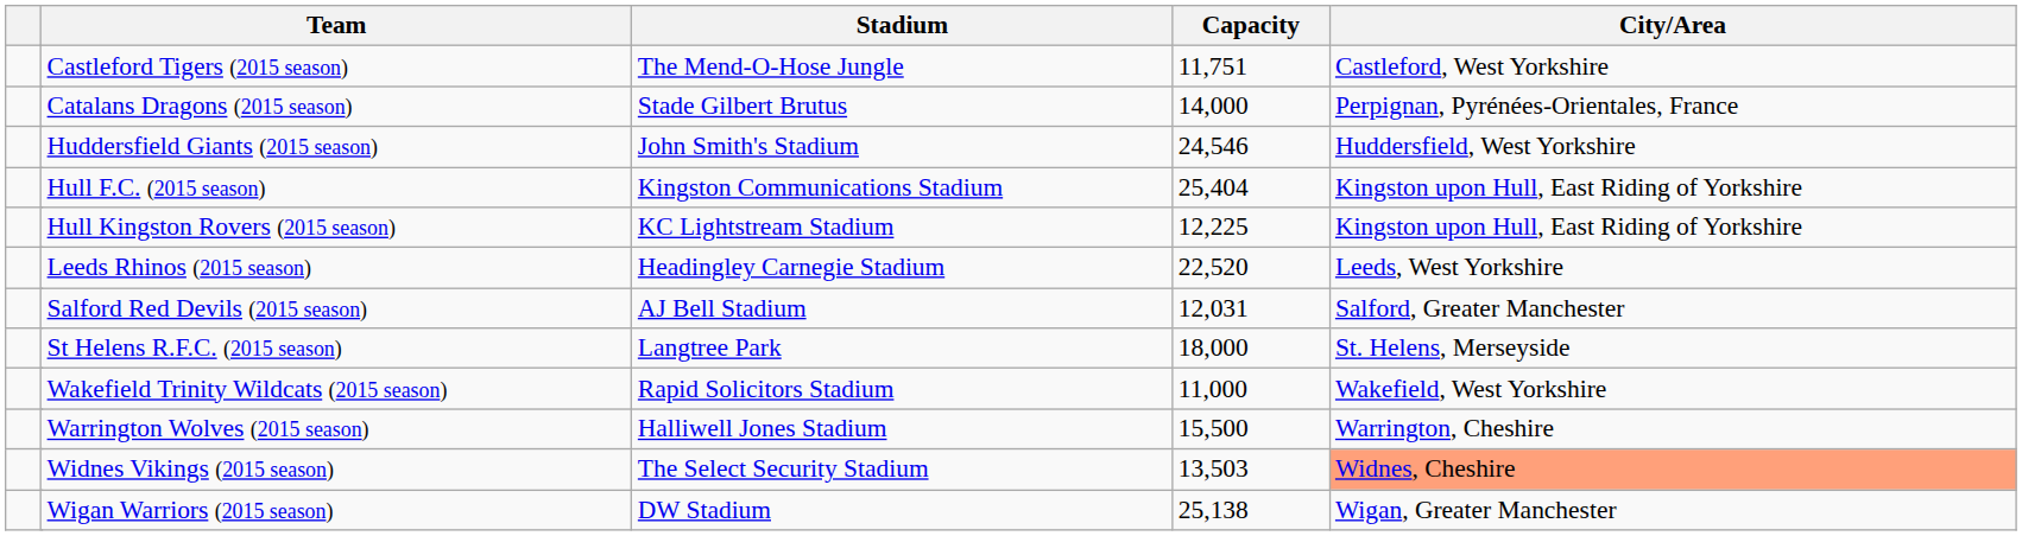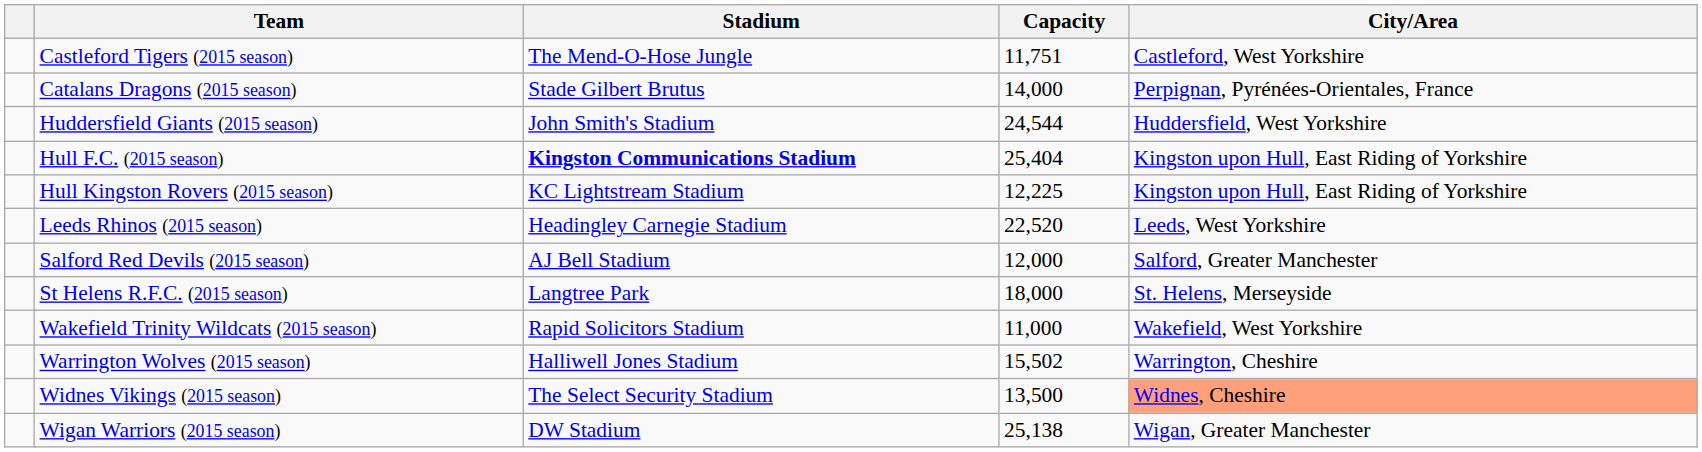Huddersfield Giants (2015 season) | Capacity: 24,546 -> 24,544
Hull F.C. (2015 season) | Stadium: normal -> bold
Salford Red Devils (2015 season) | Capacity: 12,031 -> 12,000
Warrington Wolves (2015 season) | Capacity: 15,500 -> 15,502
Widnes Vikings (2015 season) | Capacity: 13,503 -> 13,500
